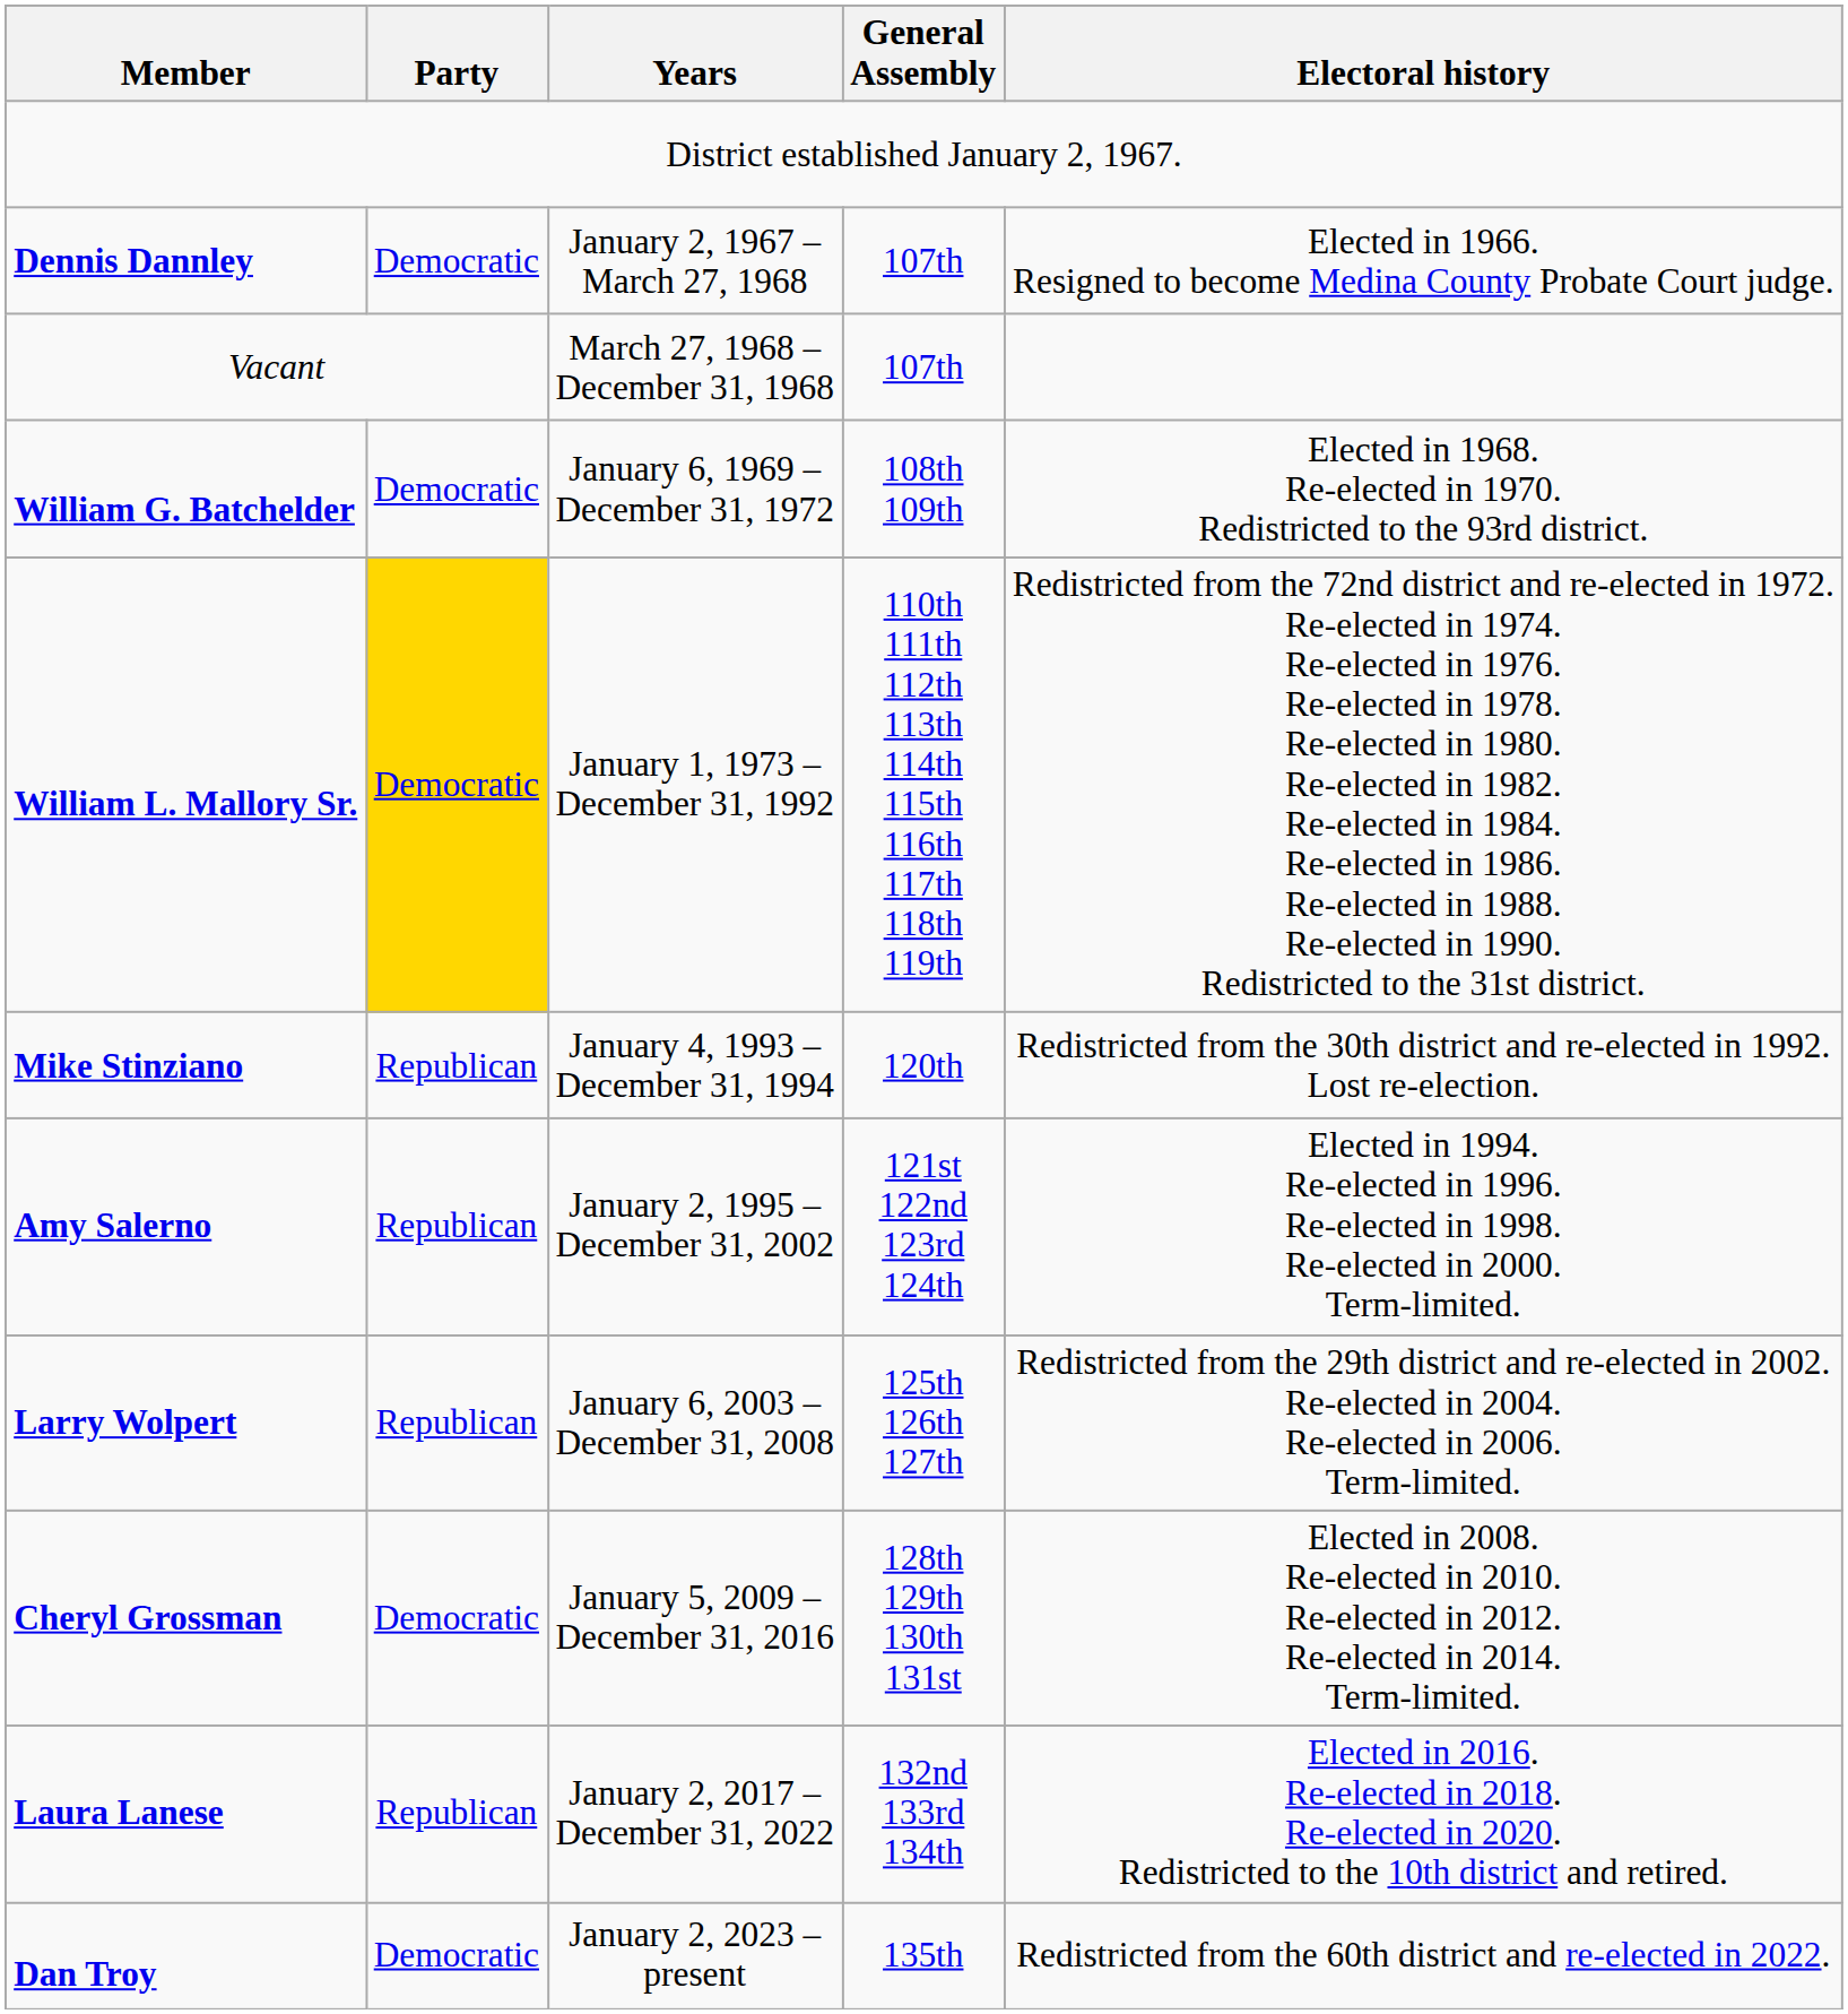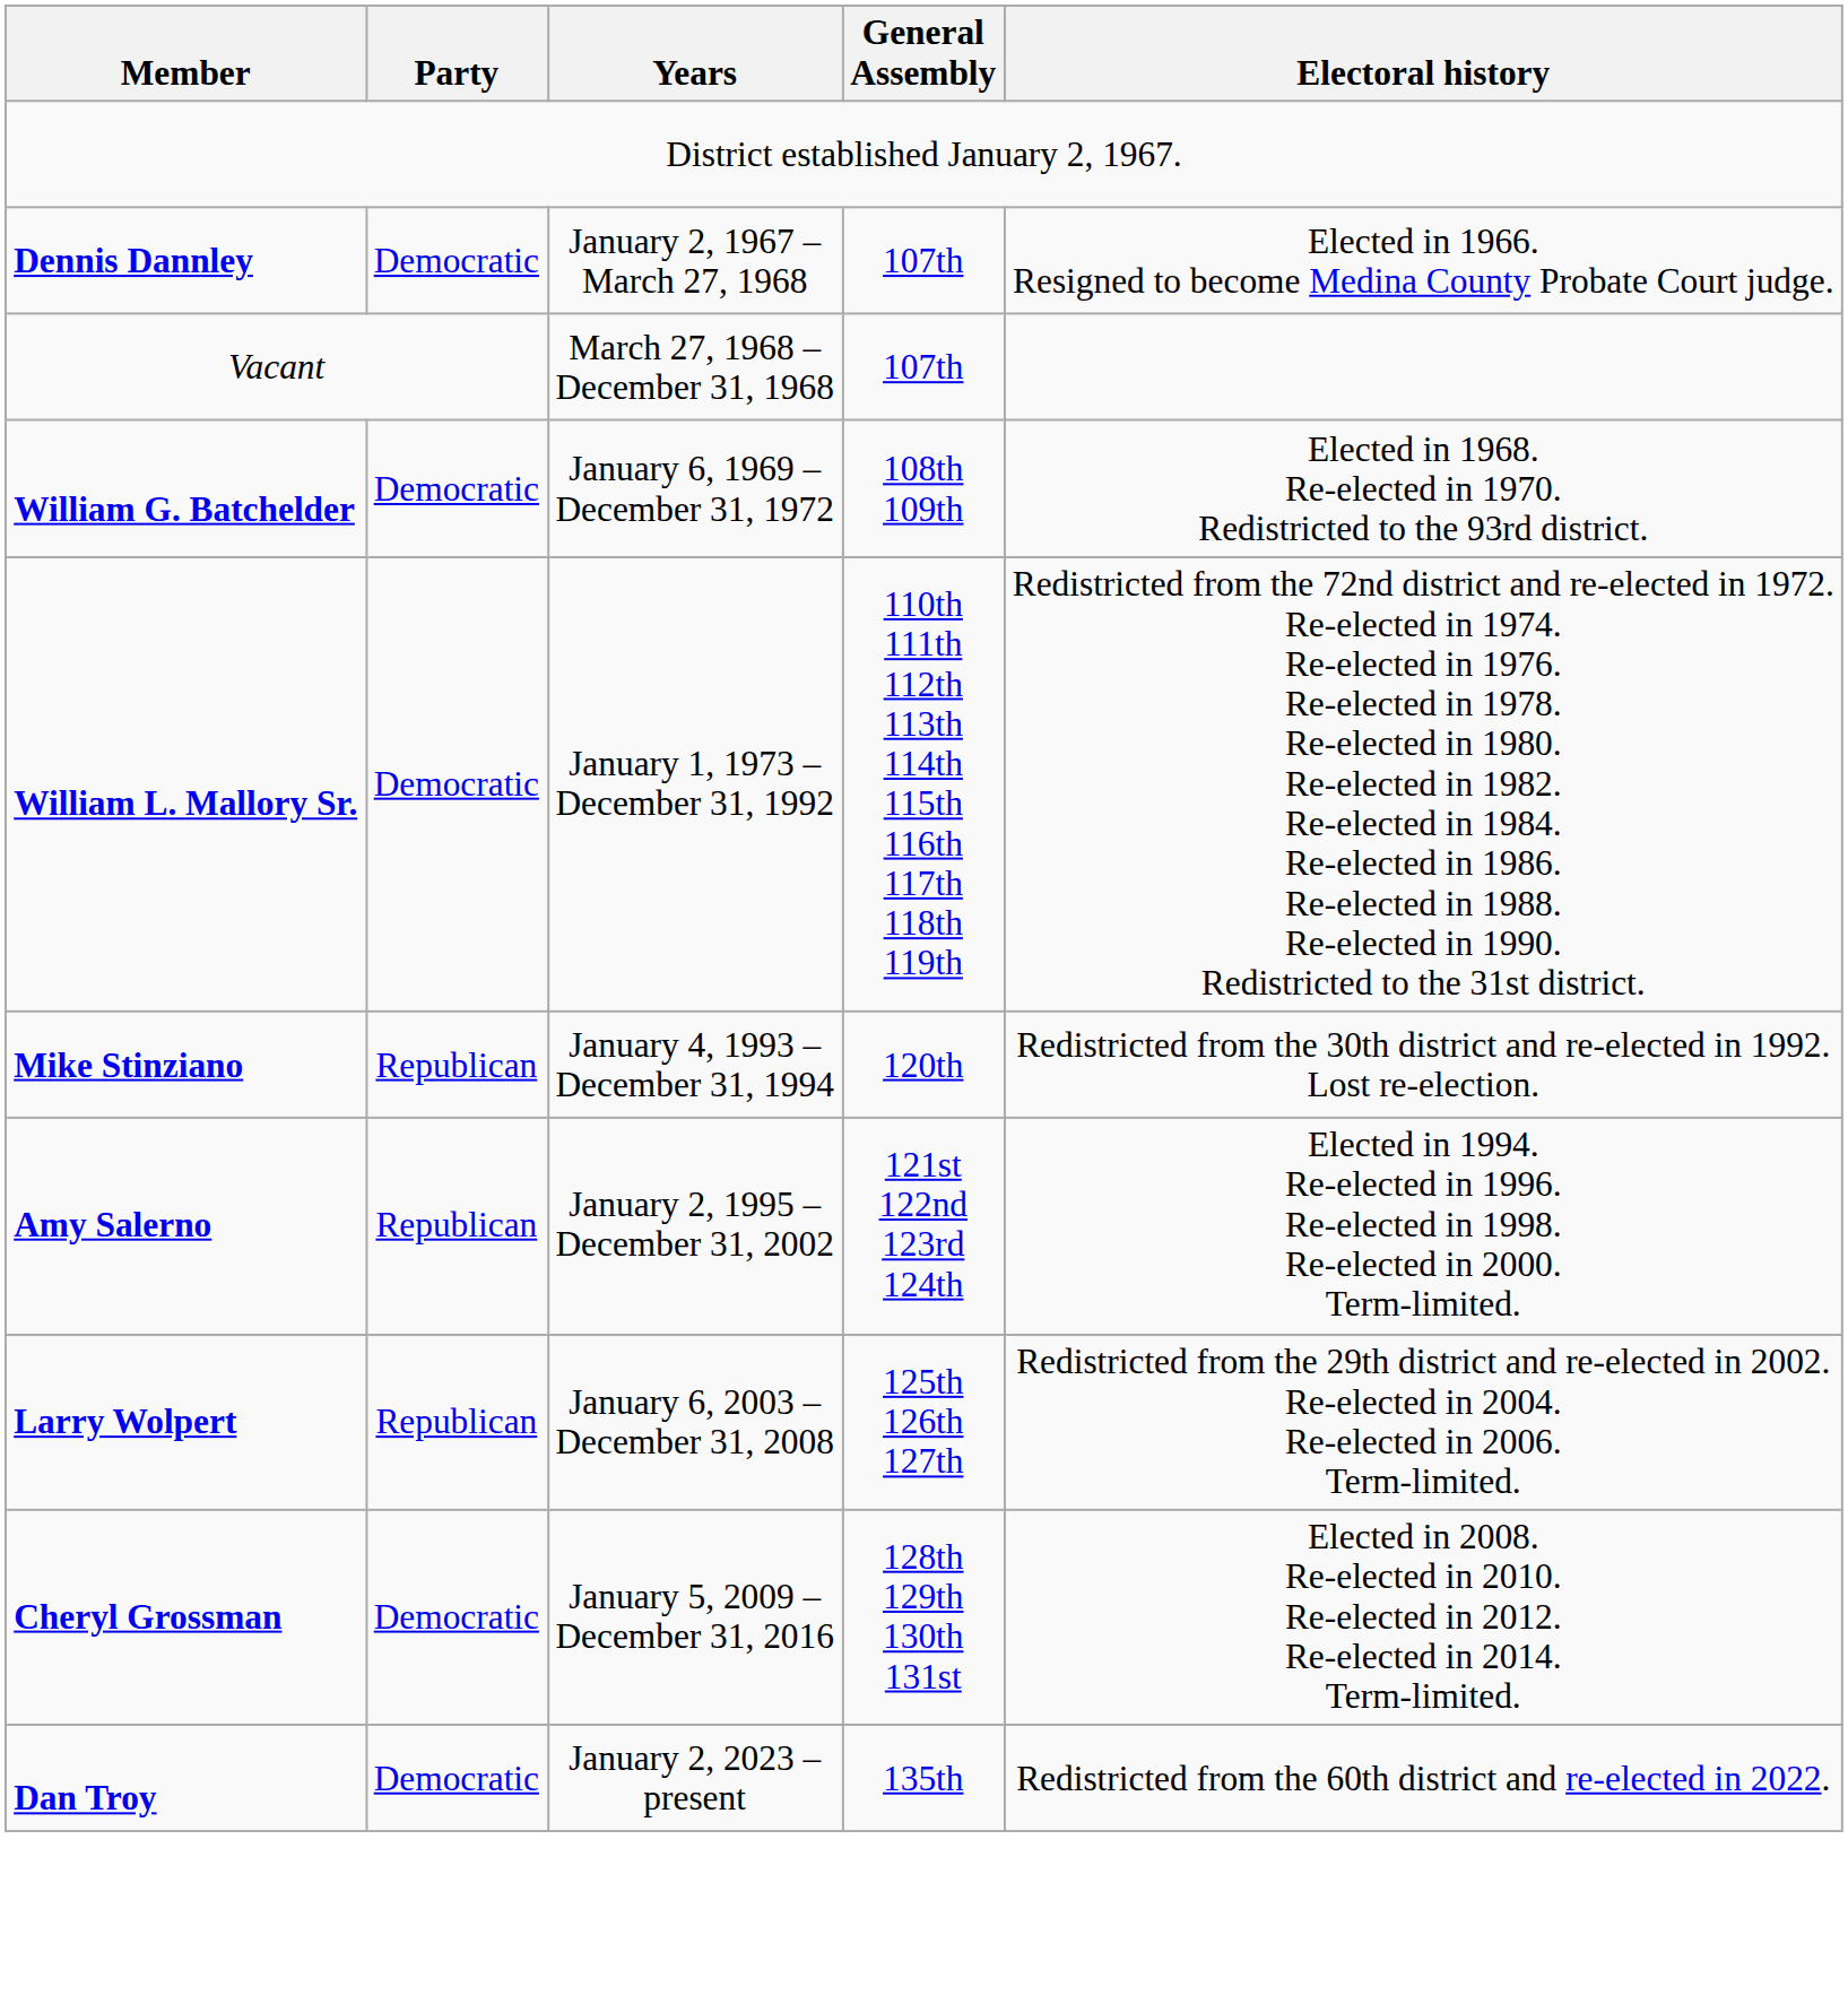William L. Mallory Sr. | Party: gold background -> no background
- row: Laura Lanese | Republican | January 2, 2017 – December 31, 2022 | 132nd 133rd 134th | Elected in 2016. Re-elected in 2018. Re-elected in 2020. Redistricted to the 10th district and retired.
